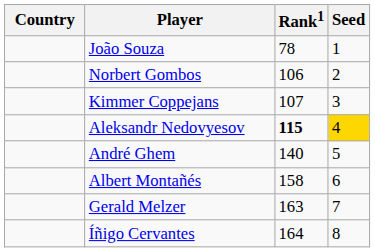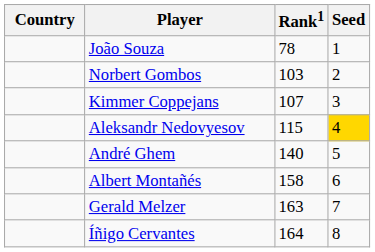Norbert Gombos | Rank1: 106 -> 103
Aleksandr Nedovyesov | Rank1: bold -> normal
